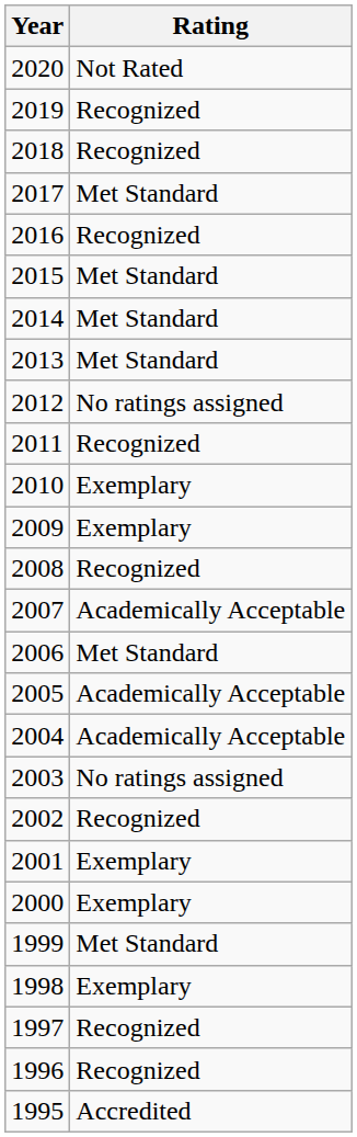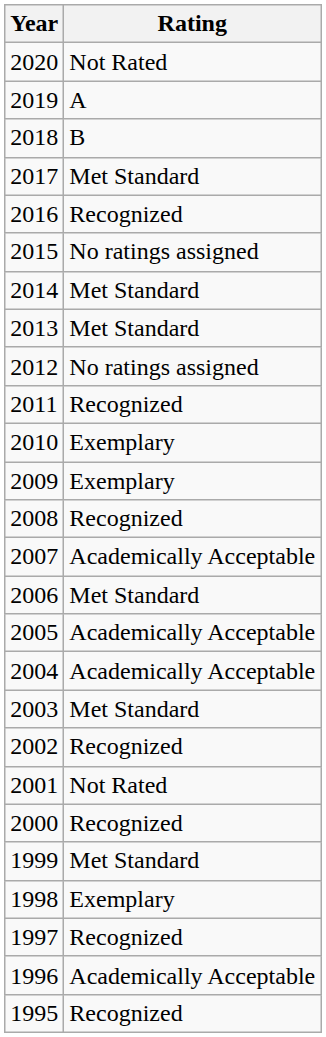2019 | Rating: Recognized -> A
2018 | Rating: Recognized -> B
2015 | Rating: Met Standard -> No ratings assigned
2003 | Rating: No ratings assigned -> Met Standard
2001 | Rating: Exemplary -> Not Rated
2000 | Rating: Exemplary -> Recognized
1996 | Rating: Recognized -> Academically Acceptable
1995 | Rating: Accredited -> Recognized
